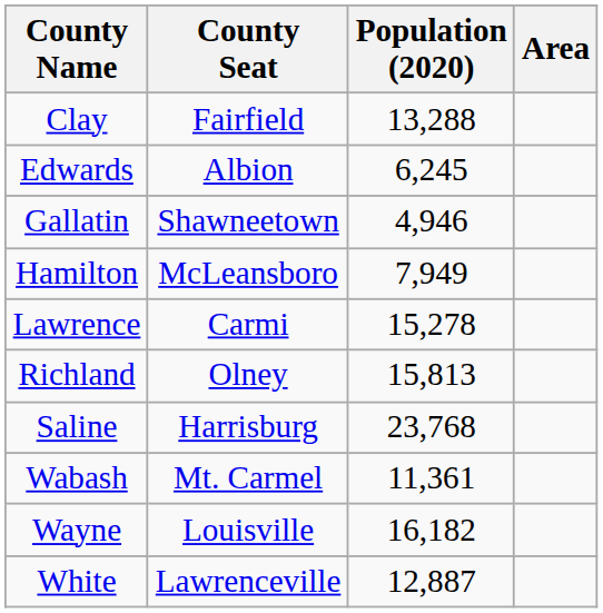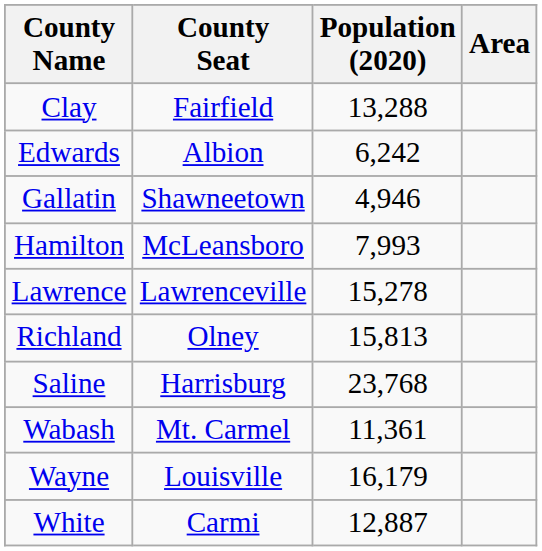Edwards | Population (2020): 6,245 -> 6,242
Hamilton | Population (2020): 7,949 -> 7,993
Lawrence | County Seat: Carmi -> Lawrenceville
Wayne | Population (2020): 16,182 -> 16,179
White | County Seat: Lawrenceville -> Carmi
